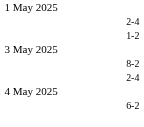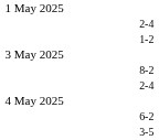+ row: 3-5
